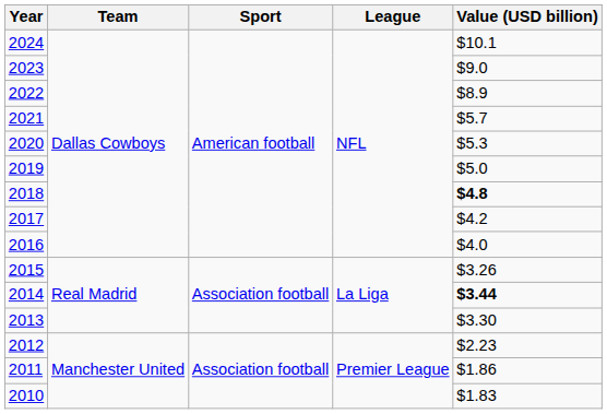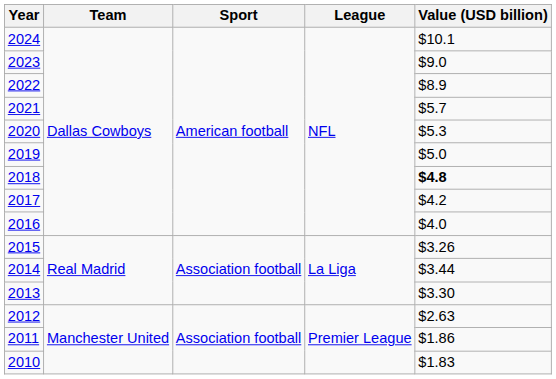2014 | Value (USD billion): bold -> normal
2012 | Value (USD billion): $2.23 -> $2.63
